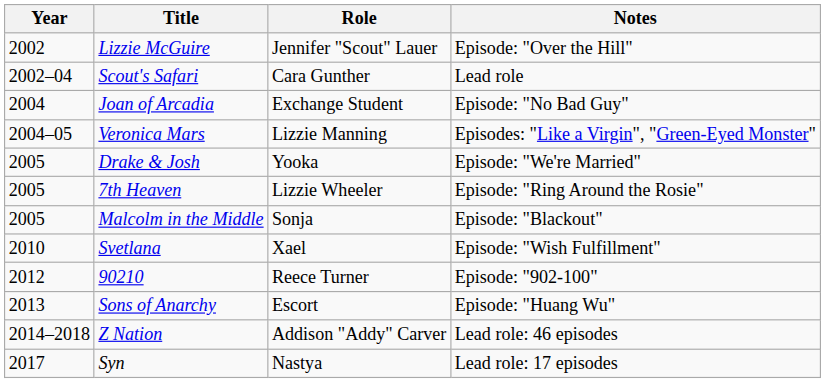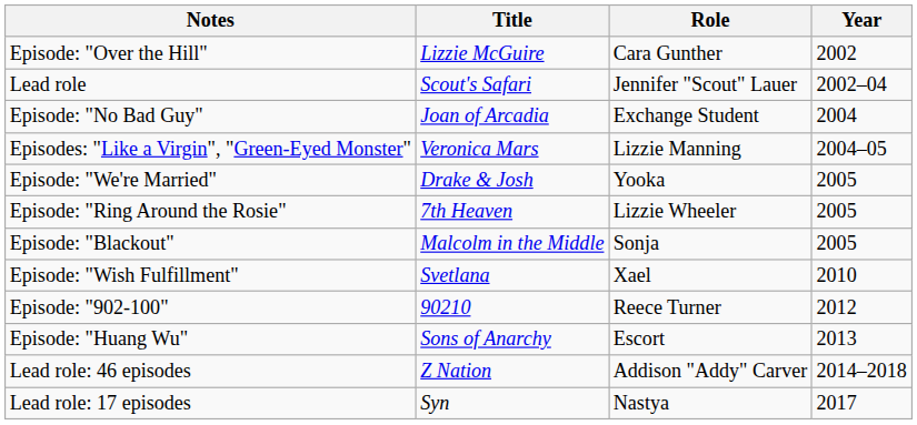columns swapped: Year <-> Notes
Lizzie McGuire | Role: Jennifer "Scout" Lauer -> Cara Gunther
Scout's Safari | Role: Cara Gunther -> Jennifer "Scout" Lauer
